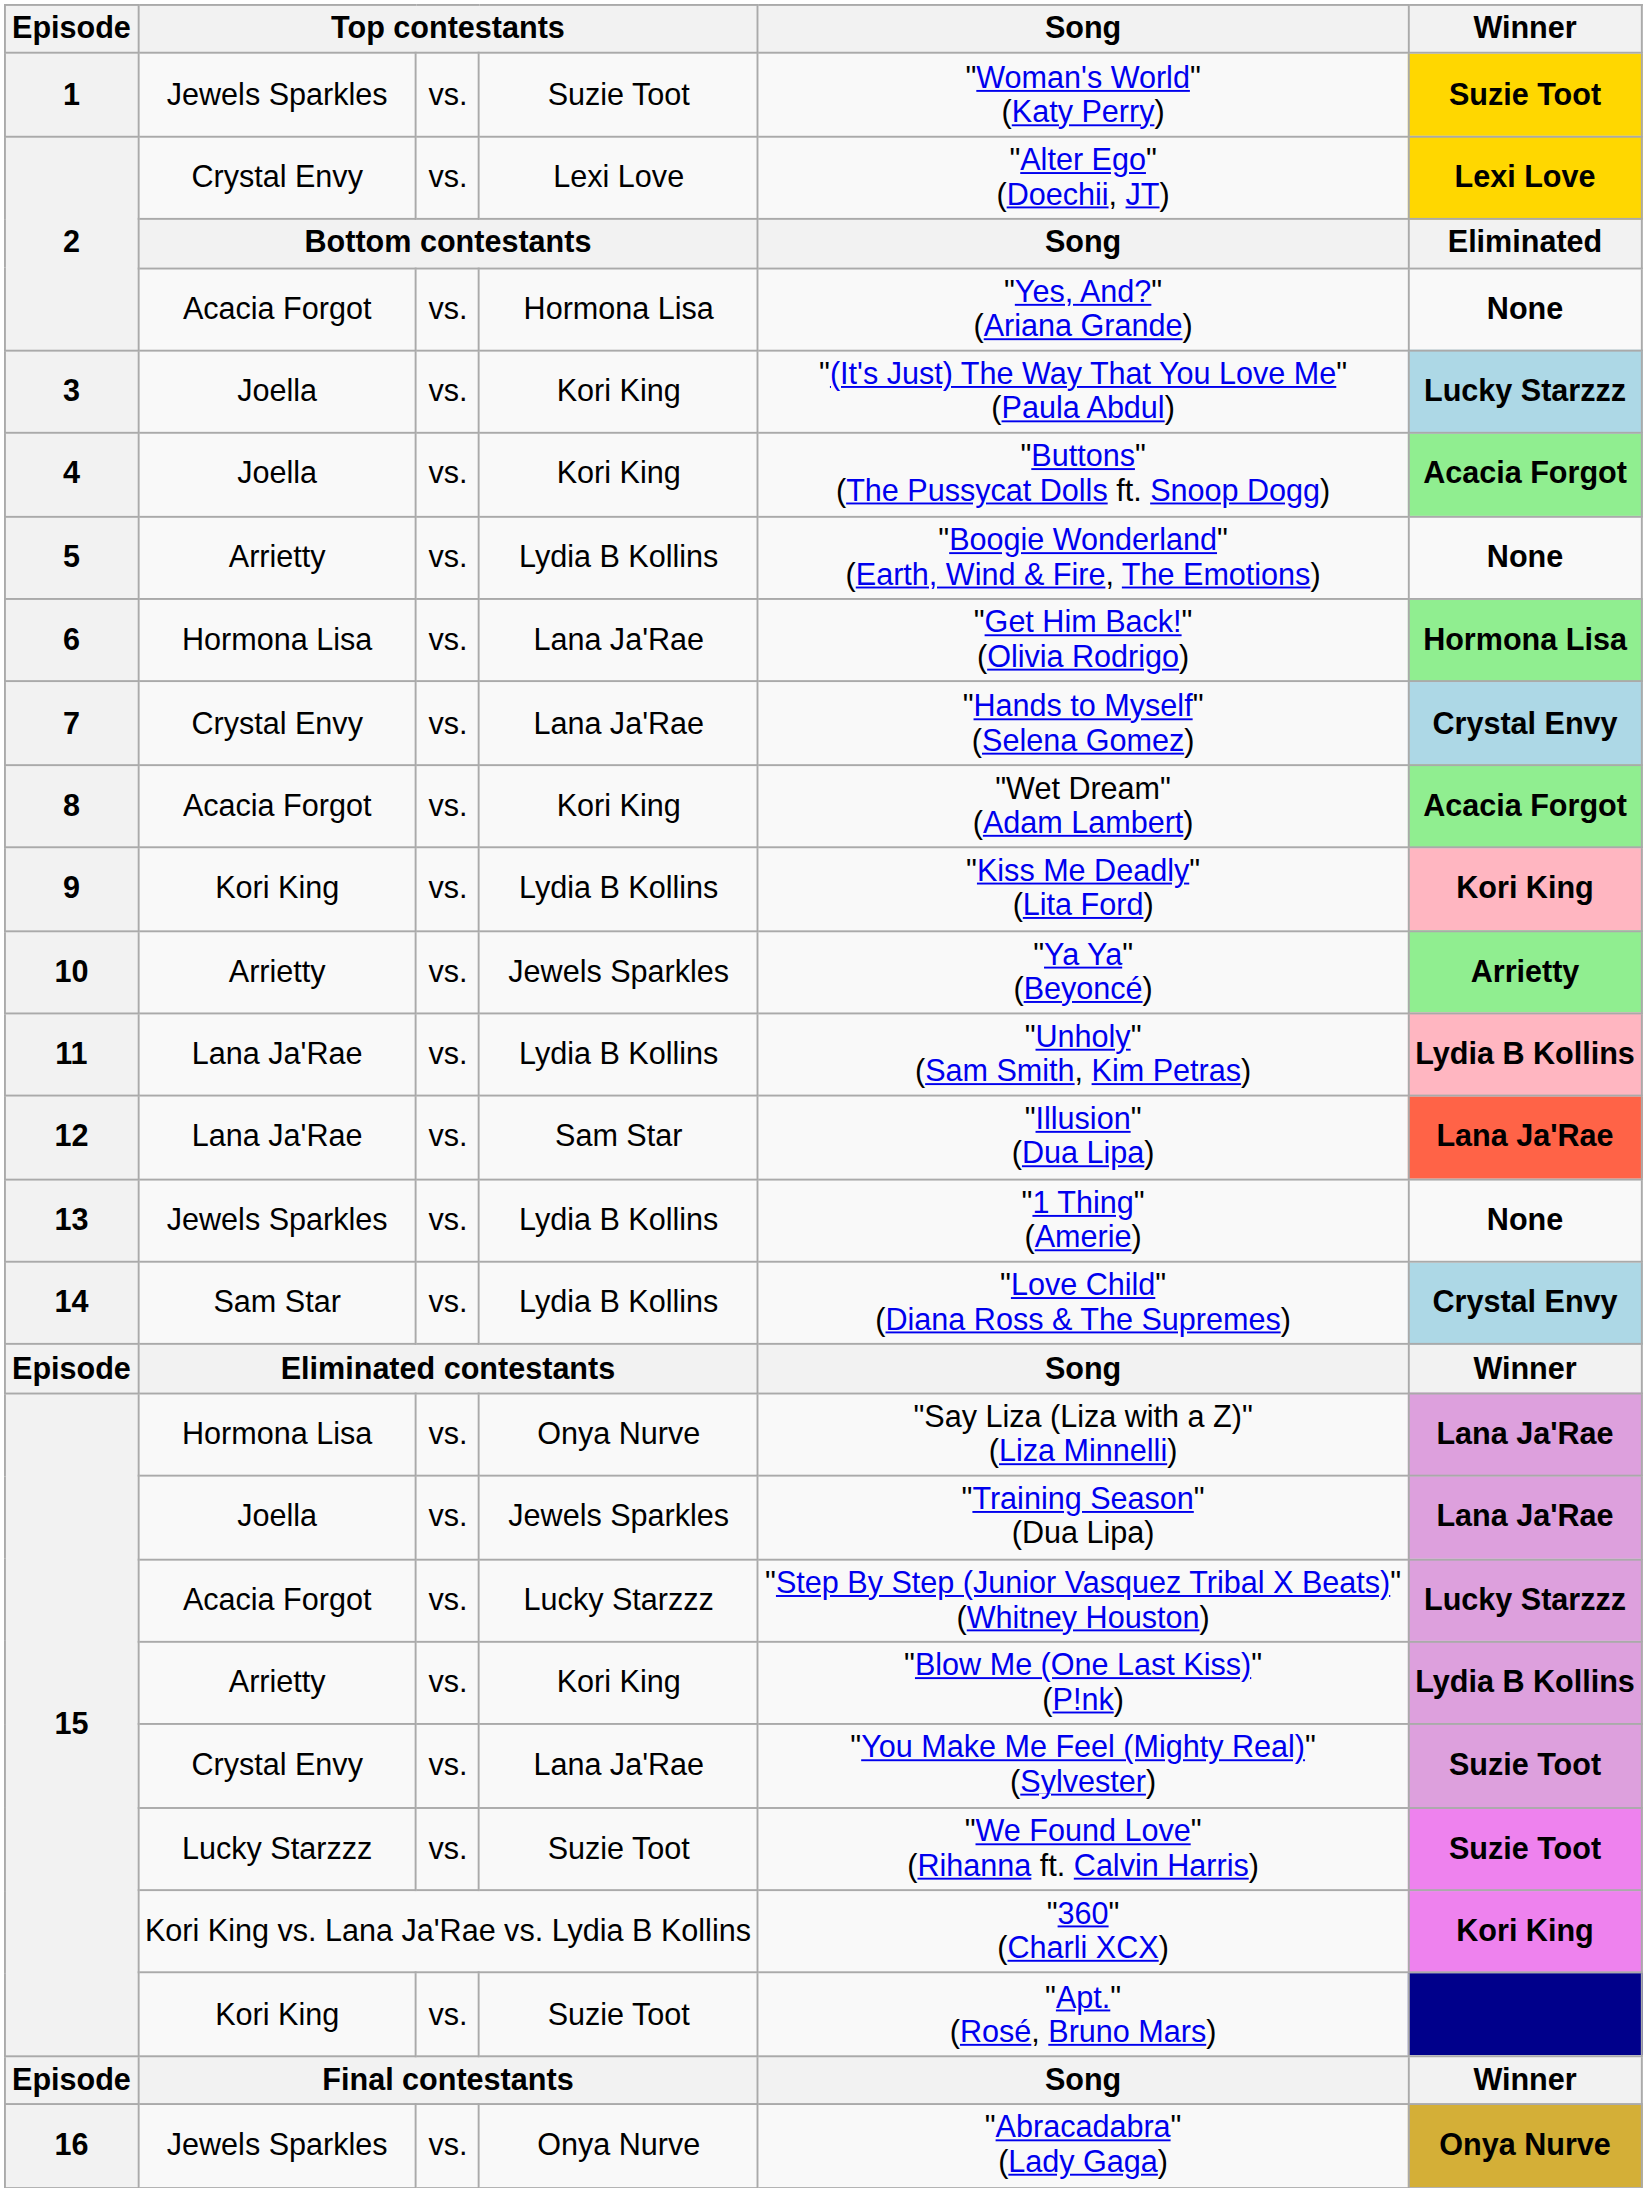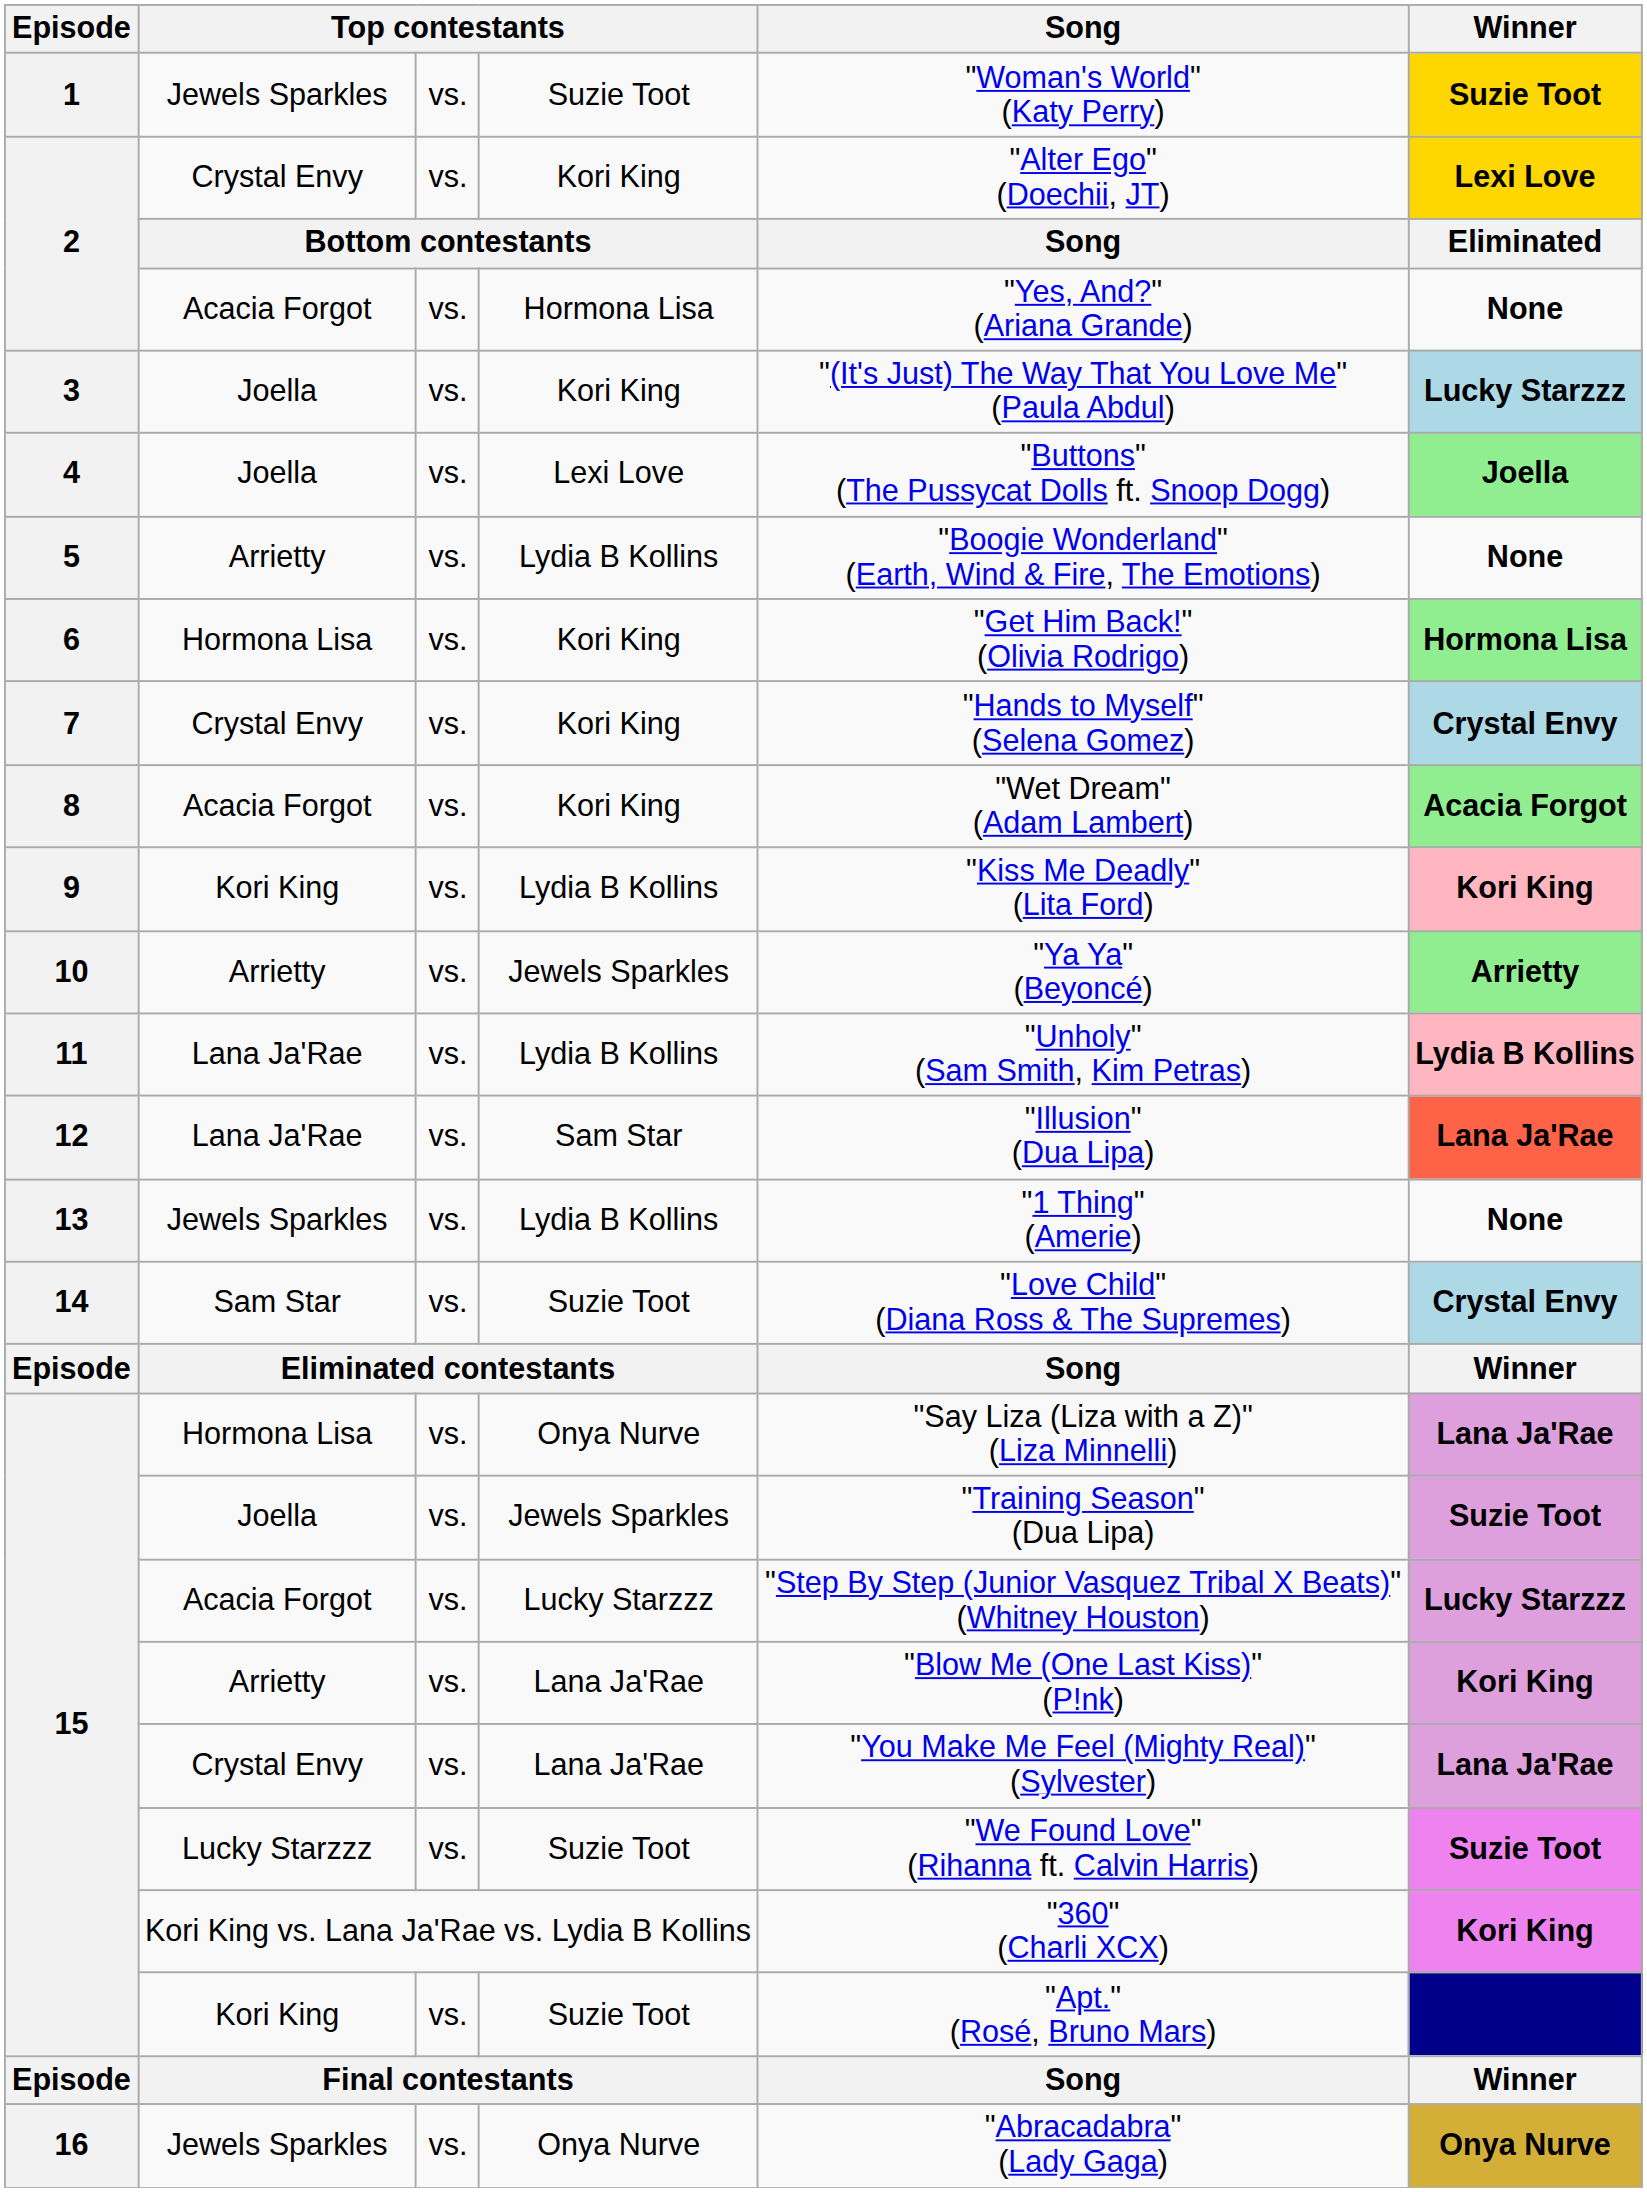2 / Crystal Envy | column 4: Lexi Love -> Kori King
4 | column 4: Kori King -> Lexi Love
4 | Winner: Acacia Forgot -> Joella
6 | column 4: Lana Ja'Rae -> Kori King
7 | column 4: Lana Ja'Rae -> Kori King
14 | column 4: Lydia B Kollins -> Suzie Toot
15 / Joella | Winner: Lana Ja'Rae -> Suzie Toot
15 / Arrietty | column 4: Kori King -> Lana Ja'Rae
15 / Arrietty | Winner: Lydia B Kollins -> Kori King
15 / Crystal Envy | Winner: Suzie Toot -> Lana Ja'Rae
